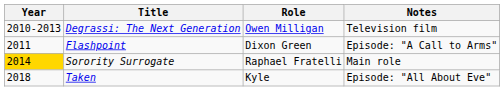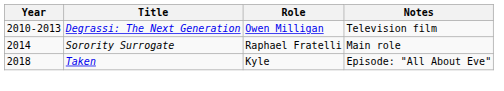- row: 2011 | Flashpoint | Dixon Green | Episode: "A Call to Arms"
Sorority Surrogate | Year: gold background -> no background
